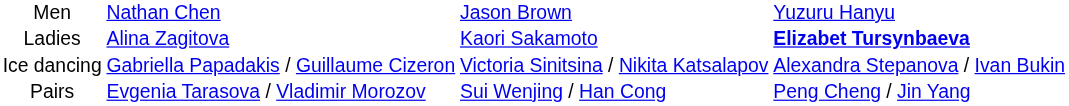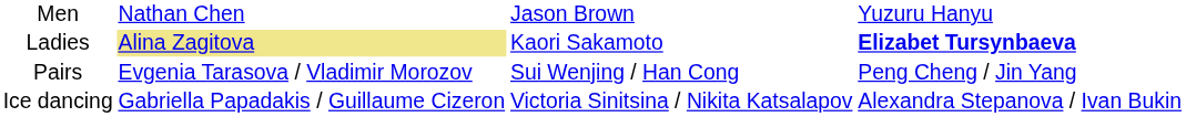Ladies | column 2: no background -> khaki background
rows swapped: Pairs <-> Ice dancing
